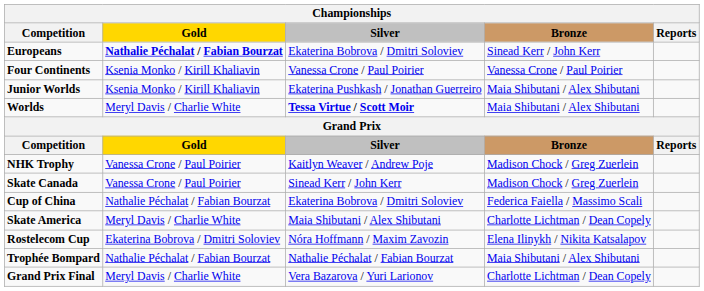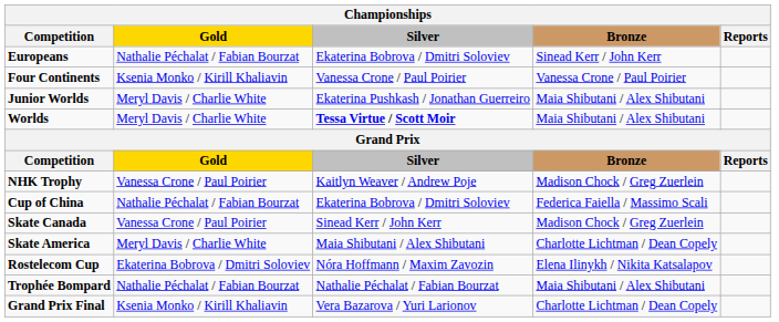Europeans | Gold: bold -> normal
Junior Worlds | Gold: Ksenia Monko / Kirill Khaliavin -> Meryl Davis / Charlie White
rows swapped: Skate Canada <-> Cup of China
Grand Prix Final | Gold: Meryl Davis / Charlie White -> Ksenia Monko / Kirill Khaliavin
